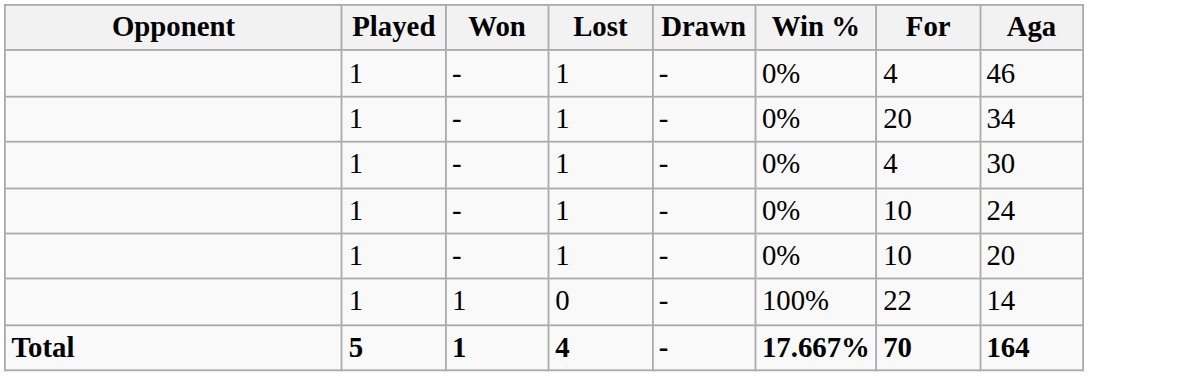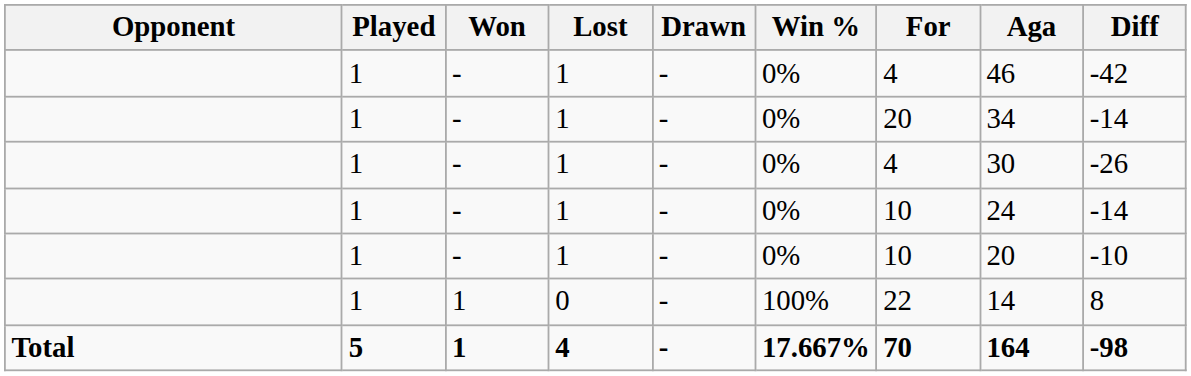+ column: Diff | -42 | -14 | -26 | -14 | -10 | 8 | -98
